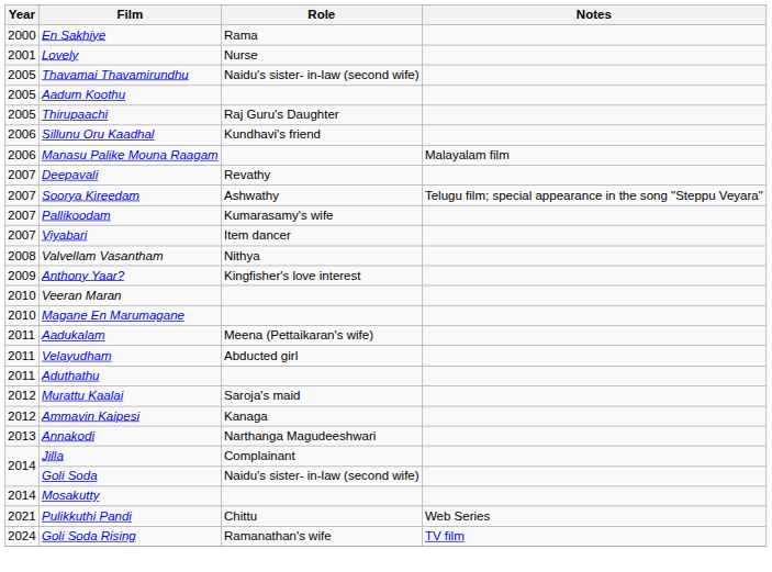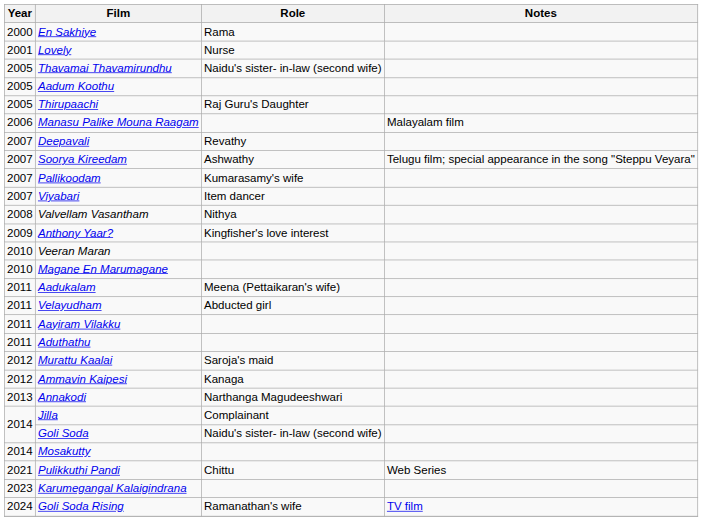- row: 2006 | Sillunu Oru Kaadhal | Kundhavi's friend
+ row: 2011 | Aayiram Vilakku
+ row: 2023 | Karumegangal Kalaigindrana
